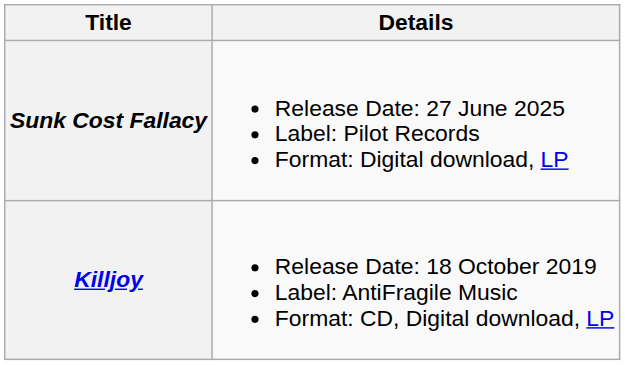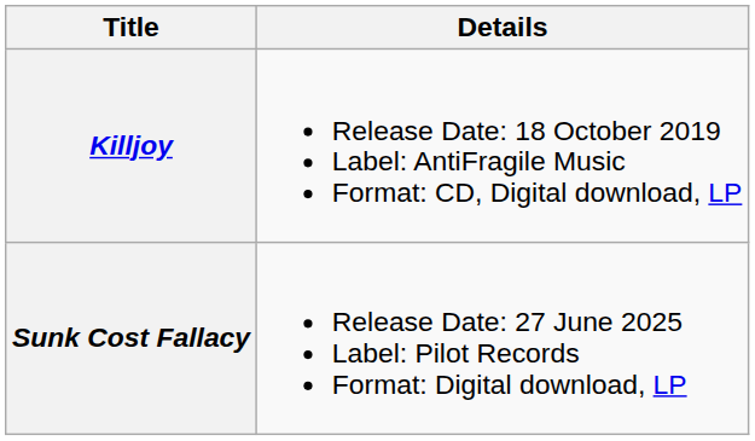rows swapped: Killjoy <-> Sunk Cost Fallacy
